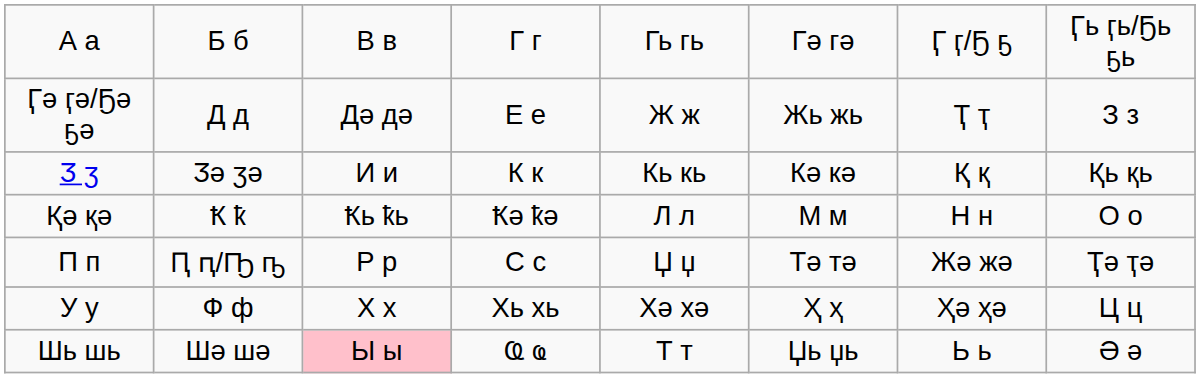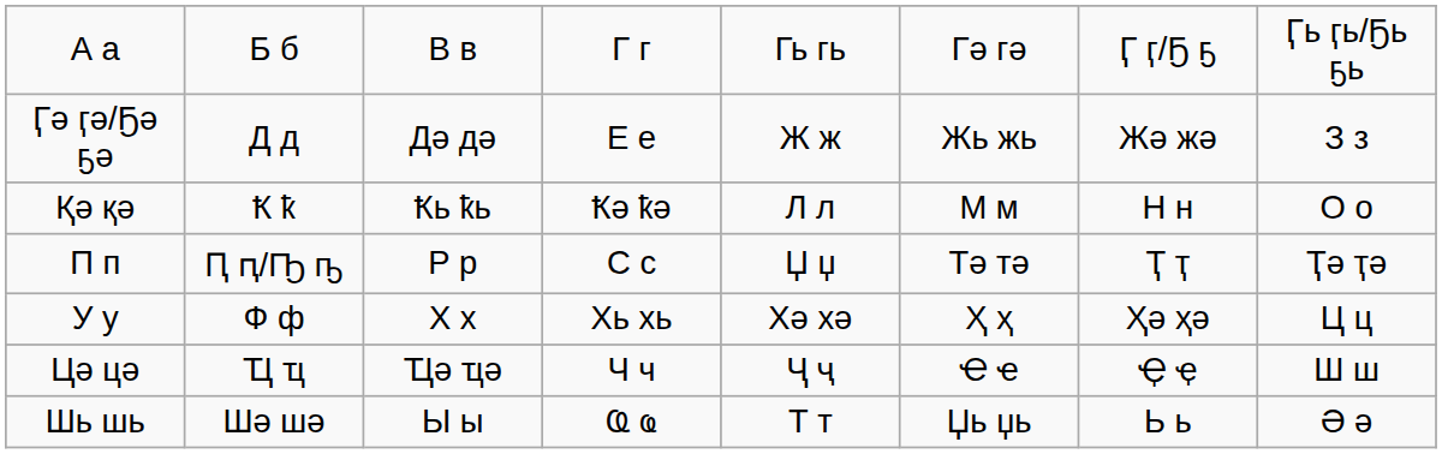Ӷә ӷә/Ҕә ҕә | column 7: Ҭ ҭ -> Жә жә
- row: Ӡ ӡ | Ӡә ӡә | И и | К к | Кь кь | Кә кә | Қ қ | Қь қь
П п | column 7: Жә жә -> Ҭ ҭ
+ row: Цә цә | Ҵ ҵ | Ҵә ҵә | Ч ч | Ҷ ҷ | Ҽ ҽ | Ҿ ҿ | Ш ш
Шь шь | column 3: pink background -> no background
